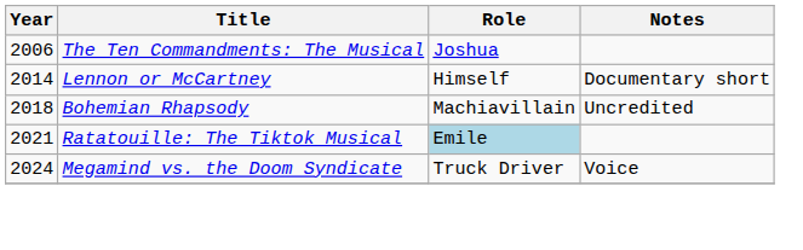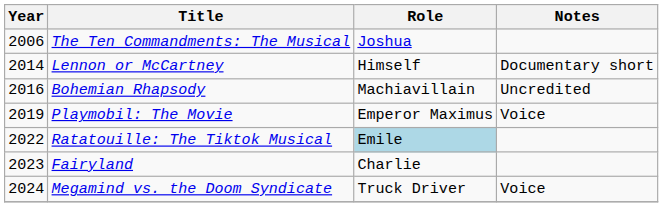Bohemian Rhapsody | Year: 2018 -> 2016
+ row: 2019 | Playmobil: The Movie | Emperor Maximus | Voice
Ratatouille: The Tiktok Musical | Year: 2021 -> 2022
+ row: 2023 | Fairyland | Charlie
